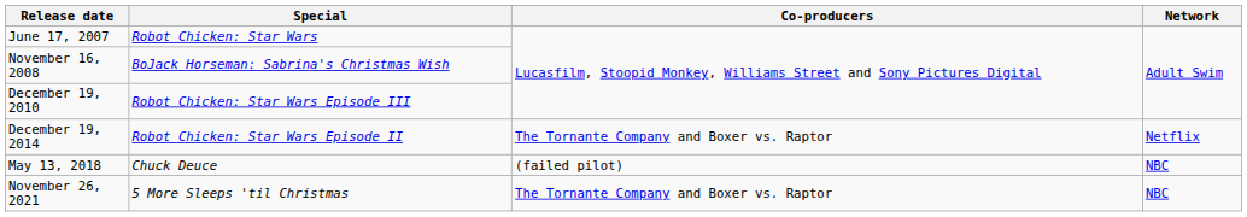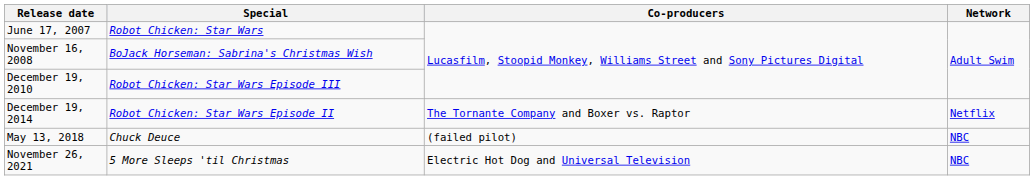November 26, 2021 | Co-producers: The Tornante Company and Boxer vs. Raptor -> Electric Hot Dog and Universal Television
